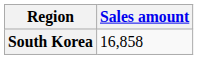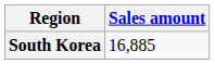South Korea | Sales amount: 16,858 -> 16,885
